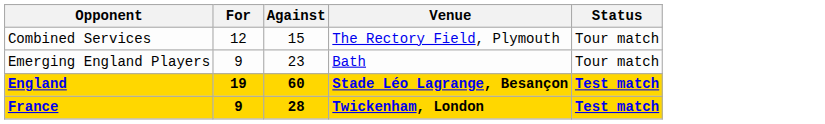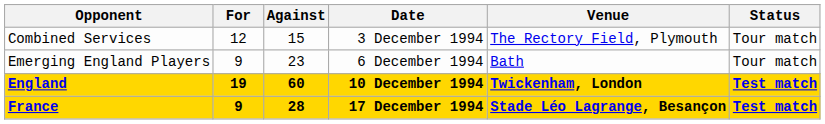+ column: Date | 3 December 1994 | 6 December 1994 | 10 December 1994 | 17 December 1994
England | Venue: Stade Léo Lagrange, Besançon -> Twickenham, London
France | Venue: Twickenham, London -> Stade Léo Lagrange, Besançon
